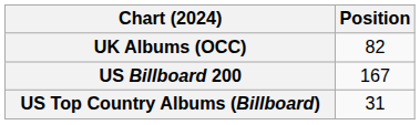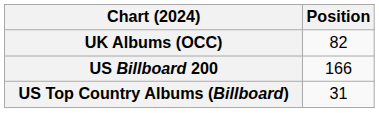US Billboard 200 | Position: 167 -> 166
